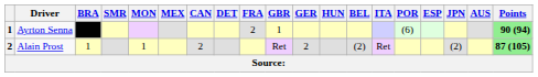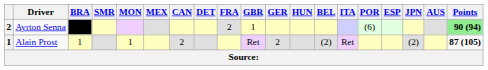Ayrton Senna | column 1: 1 -> 2
Alain Prost | column 1: 2 -> 1
Alain Prost | Points: lightgreen background -> no background
